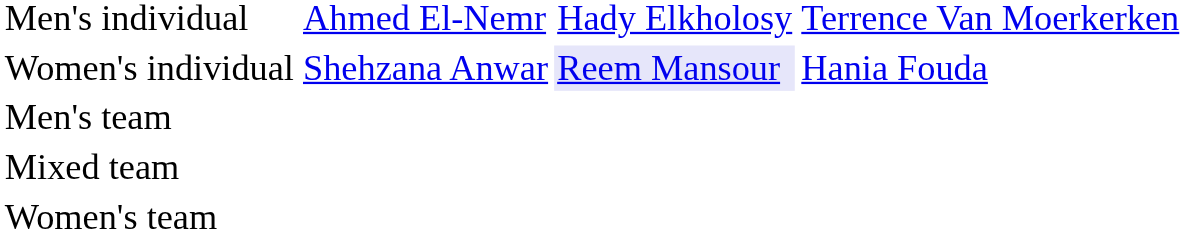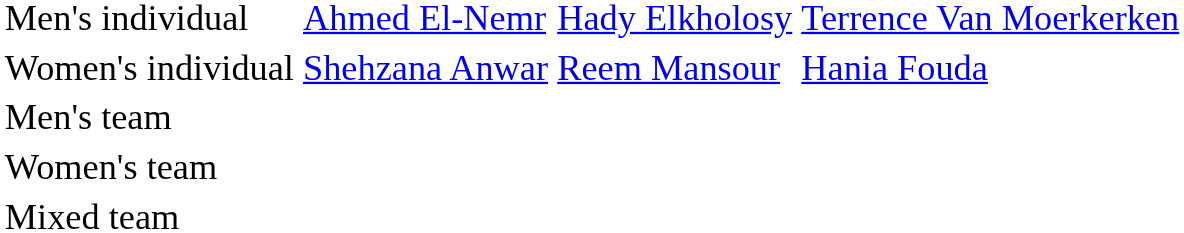Women's individual | column 3: lavender background -> no background
rows swapped: Women's team <-> Mixed team
